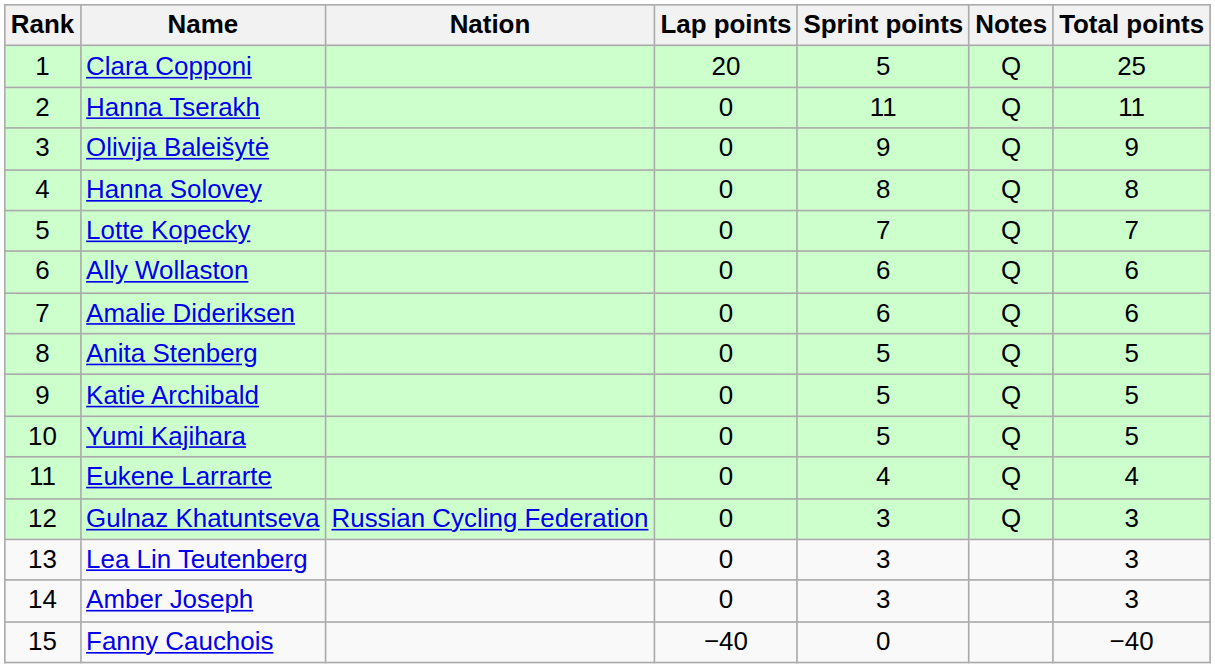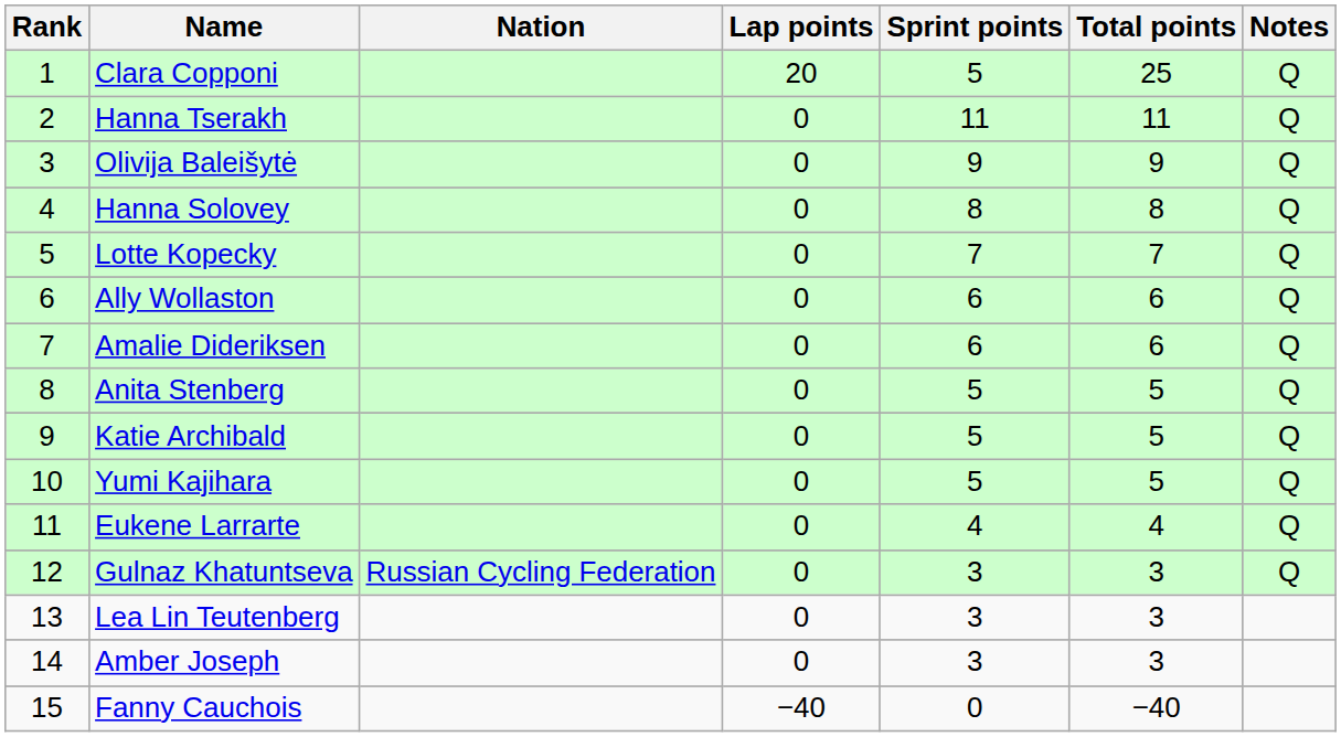columns swapped: Total points <-> Notes
